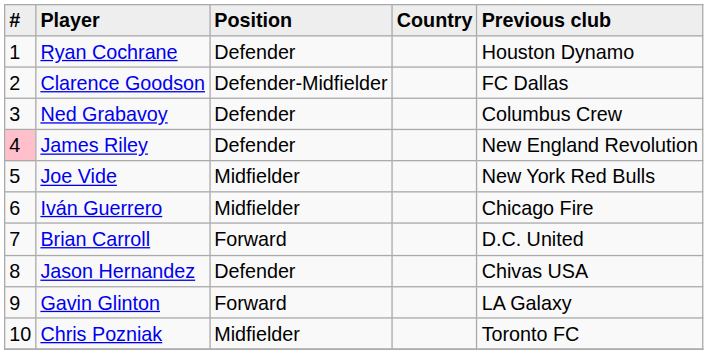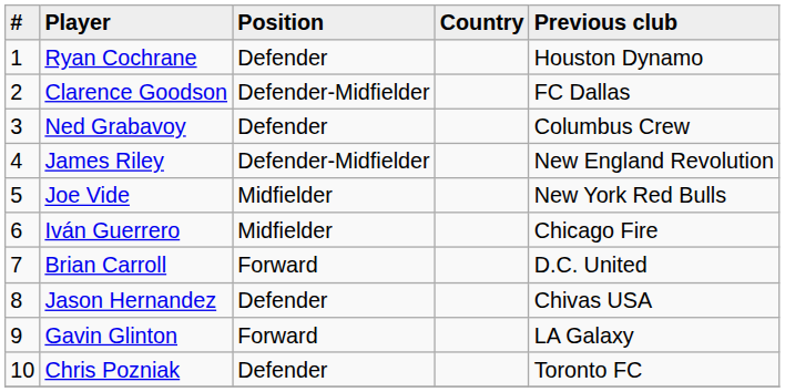James Riley | #: pink background -> no background
James Riley | Position: Defender -> Defender-Midfielder
Chris Pozniak | Position: Midfielder -> Defender
